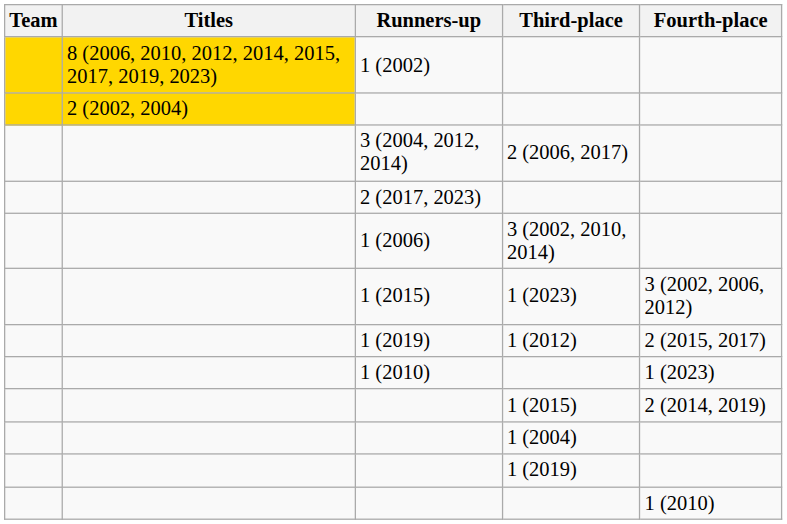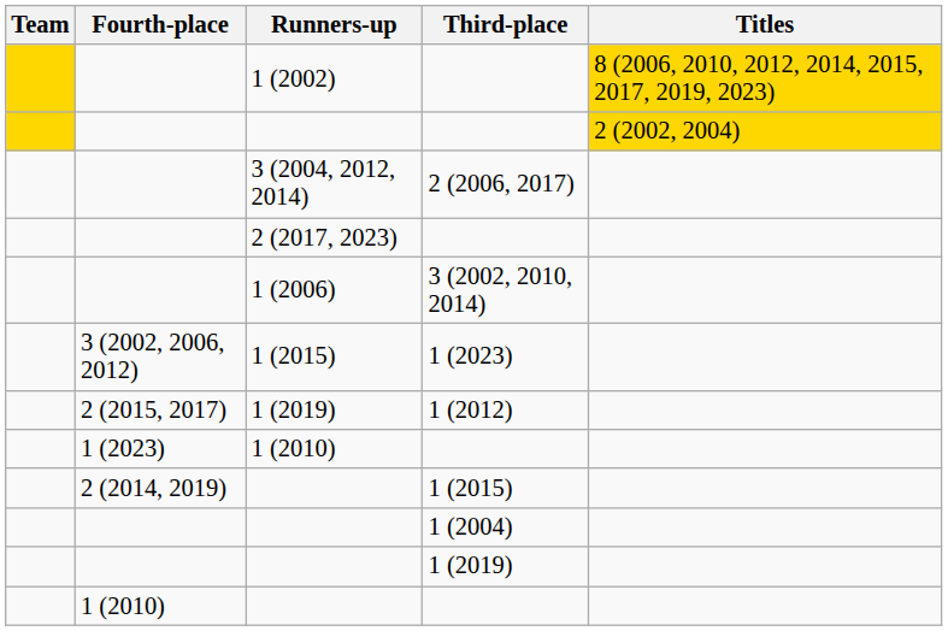columns swapped: Titles <-> Fourth-place
